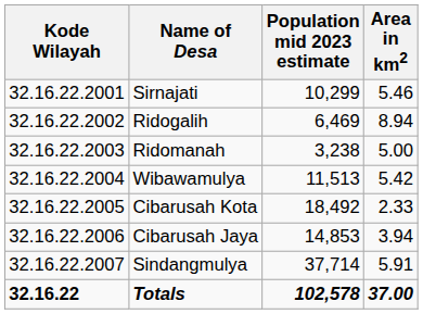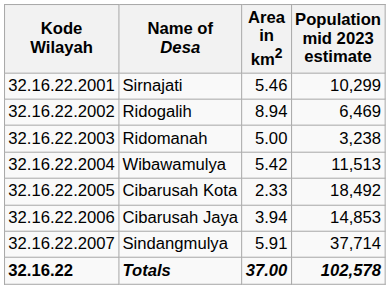columns swapped: Area in km2 <-> Population mid 2023 estimate
